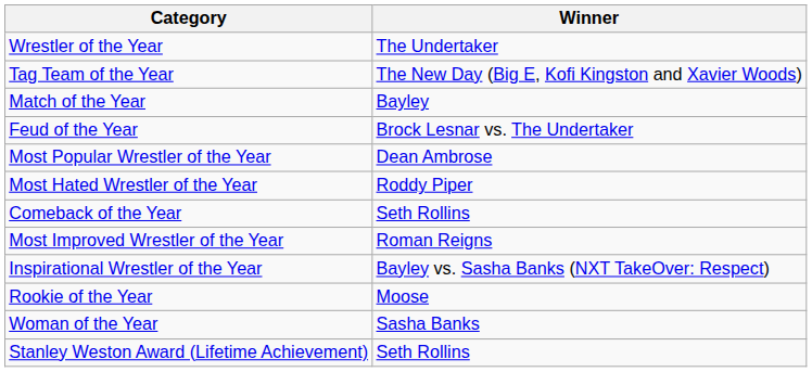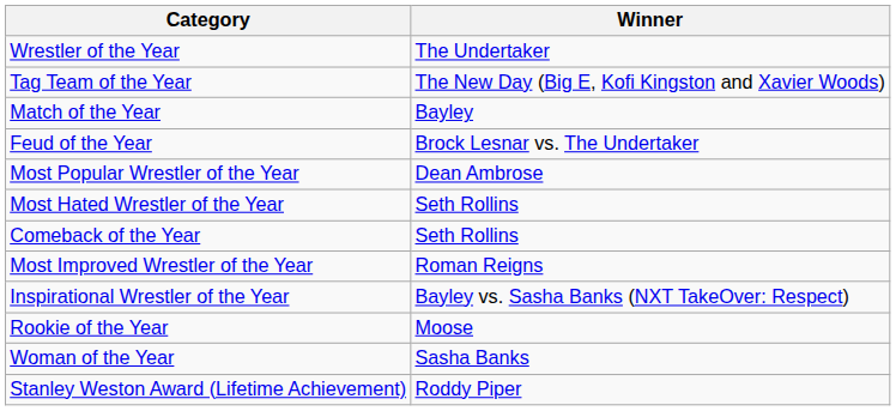Most Hated Wrestler of the Year | Winner: Roddy Piper -> Seth Rollins
Stanley Weston Award (Lifetime Achievement) | Winner: Seth Rollins -> Roddy Piper
